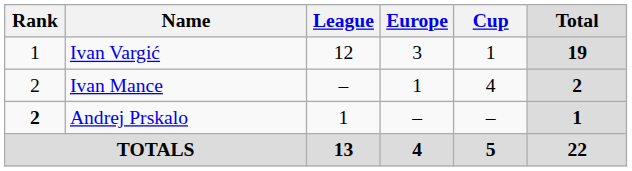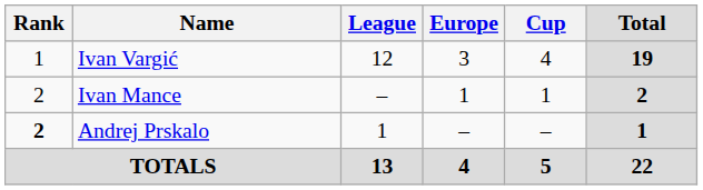Ivan Vargić | Cup: 1 -> 4
Ivan Mance | Cup: 4 -> 1
